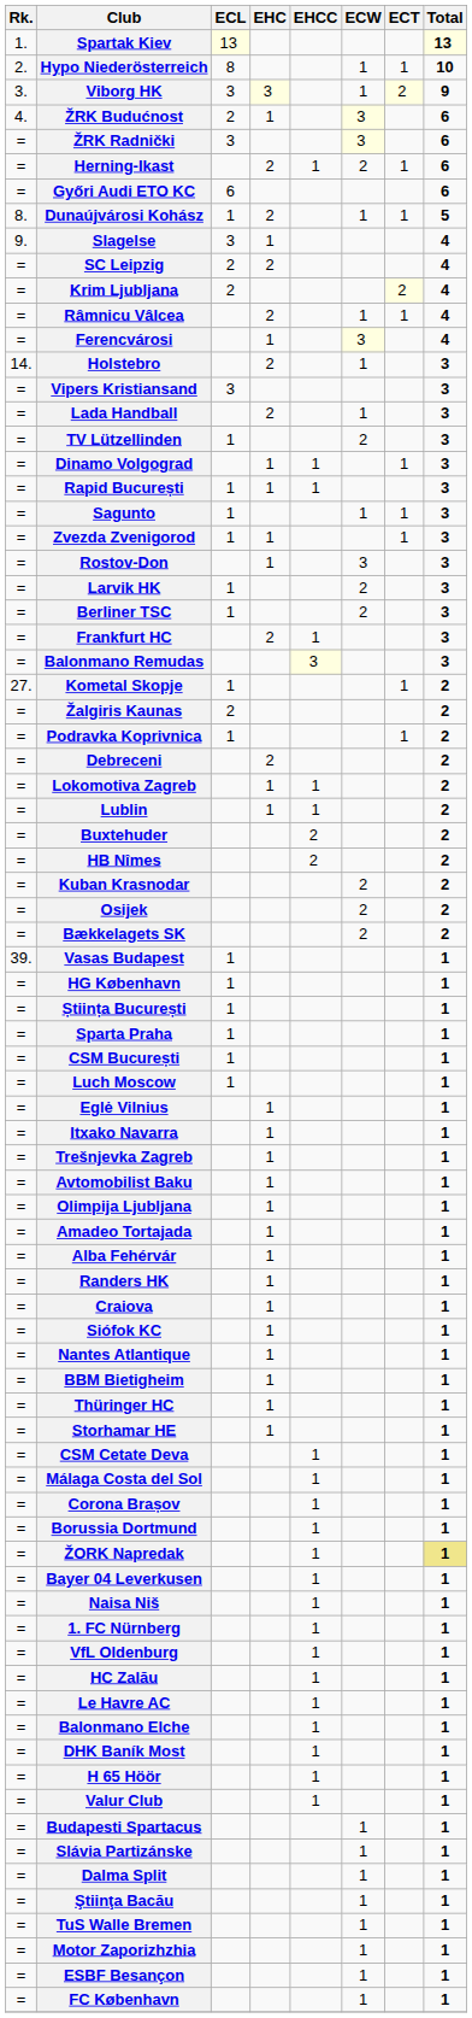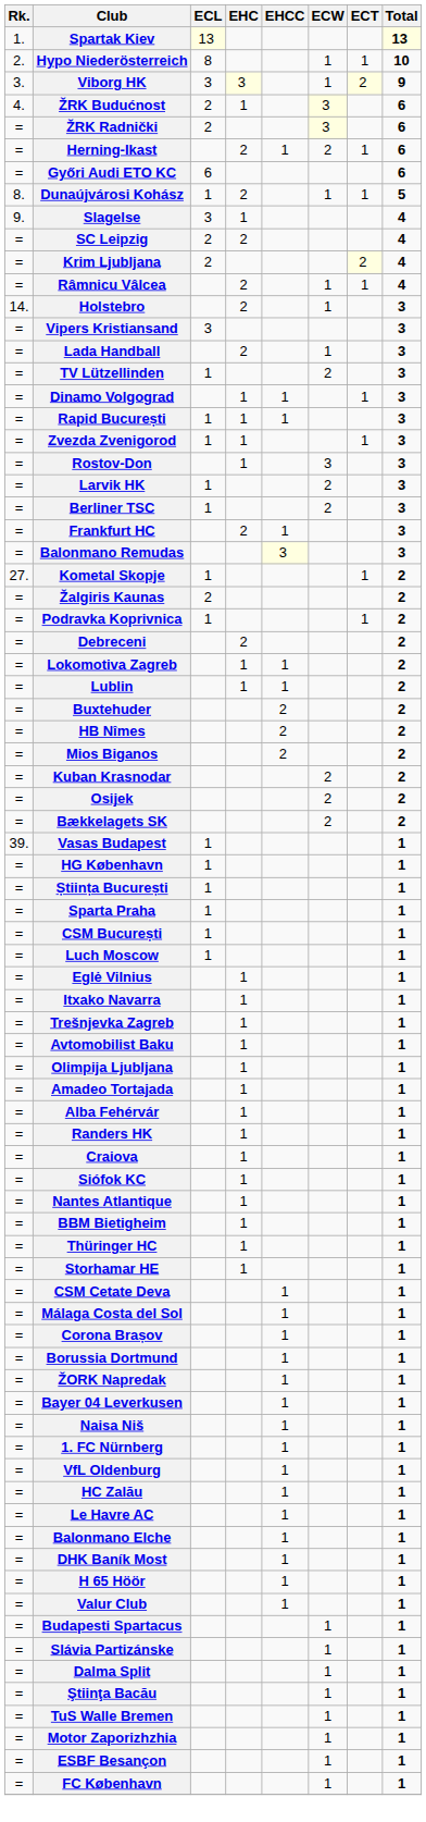ŽRK Radnički | ECL: 3 -> 2
- row: = | Ferencvárosi | 1 | 3 | 4
- row: = | Sagunto | 1 | 1 | 1 | 3
+ row: = | Mios Biganos | 2 | 2
ŽORK Napredak | Total: khaki background -> no background
